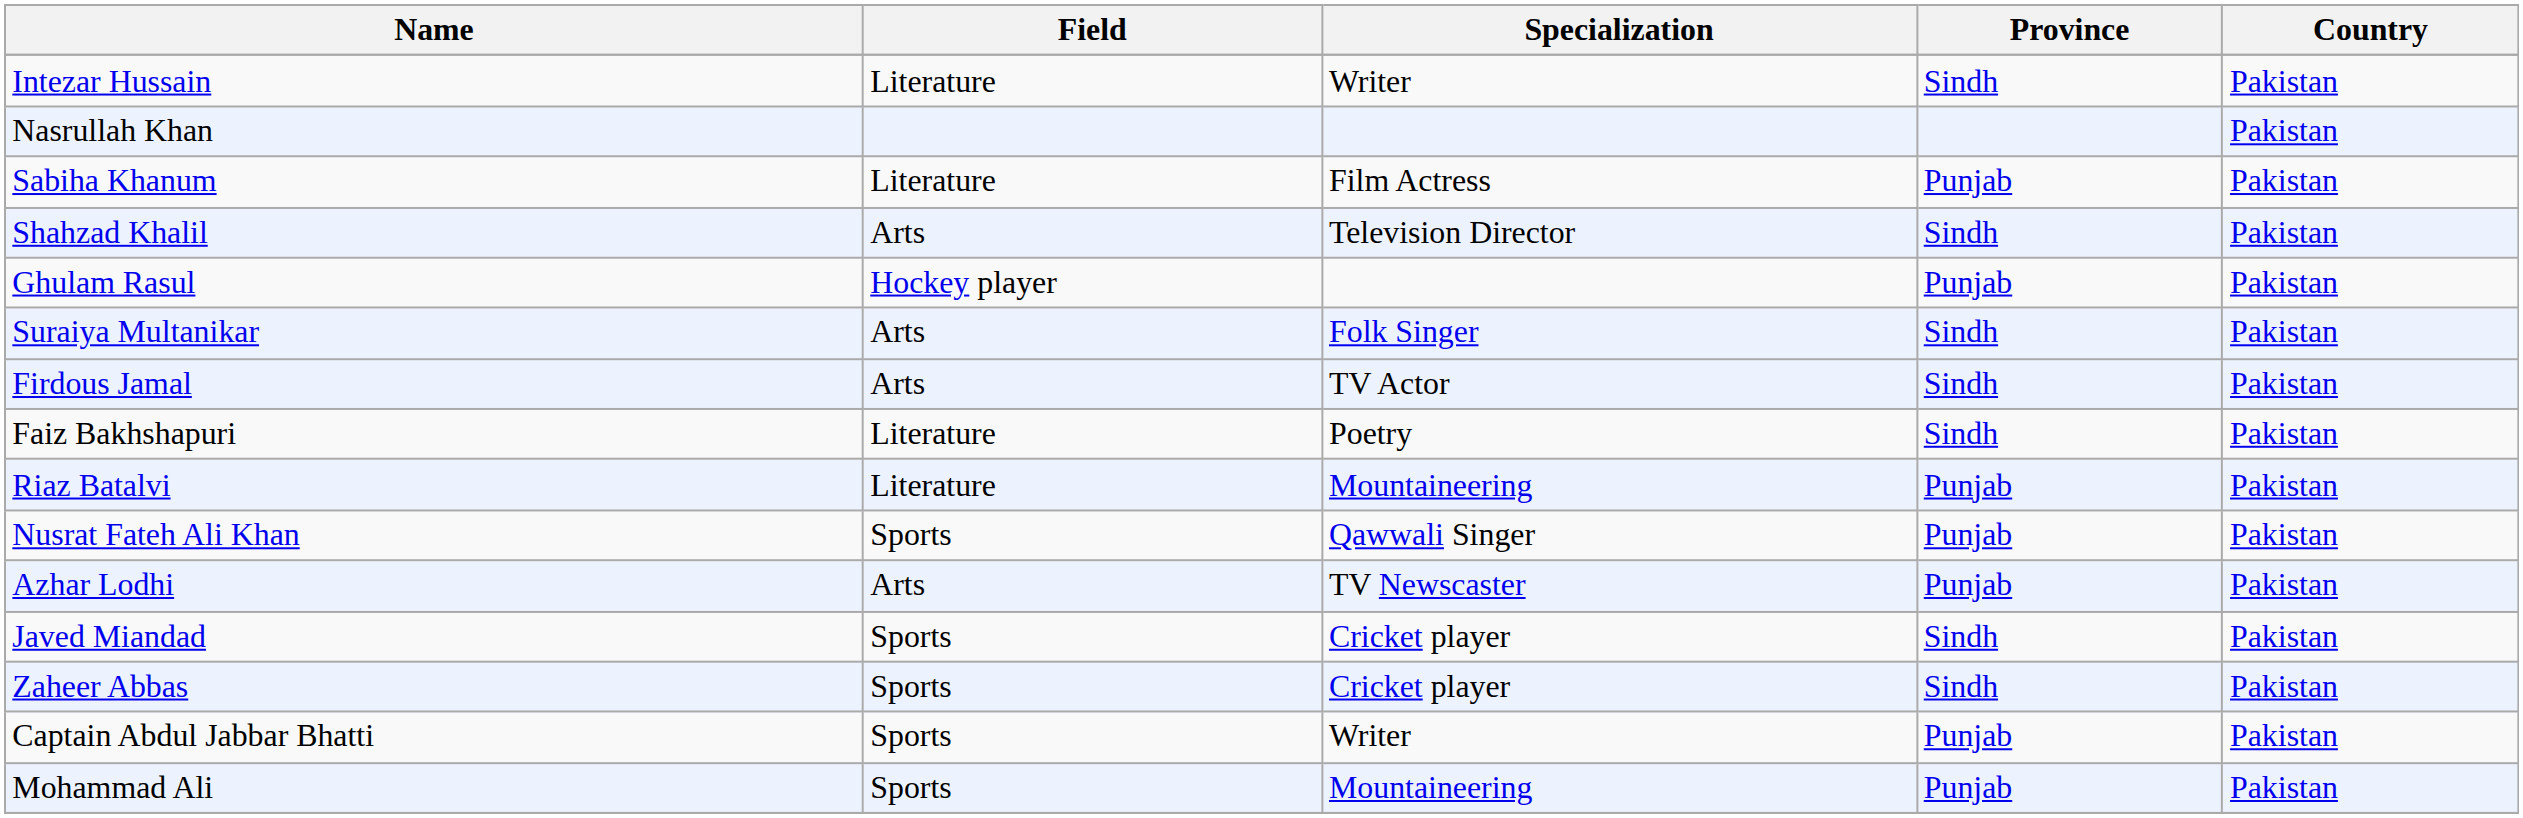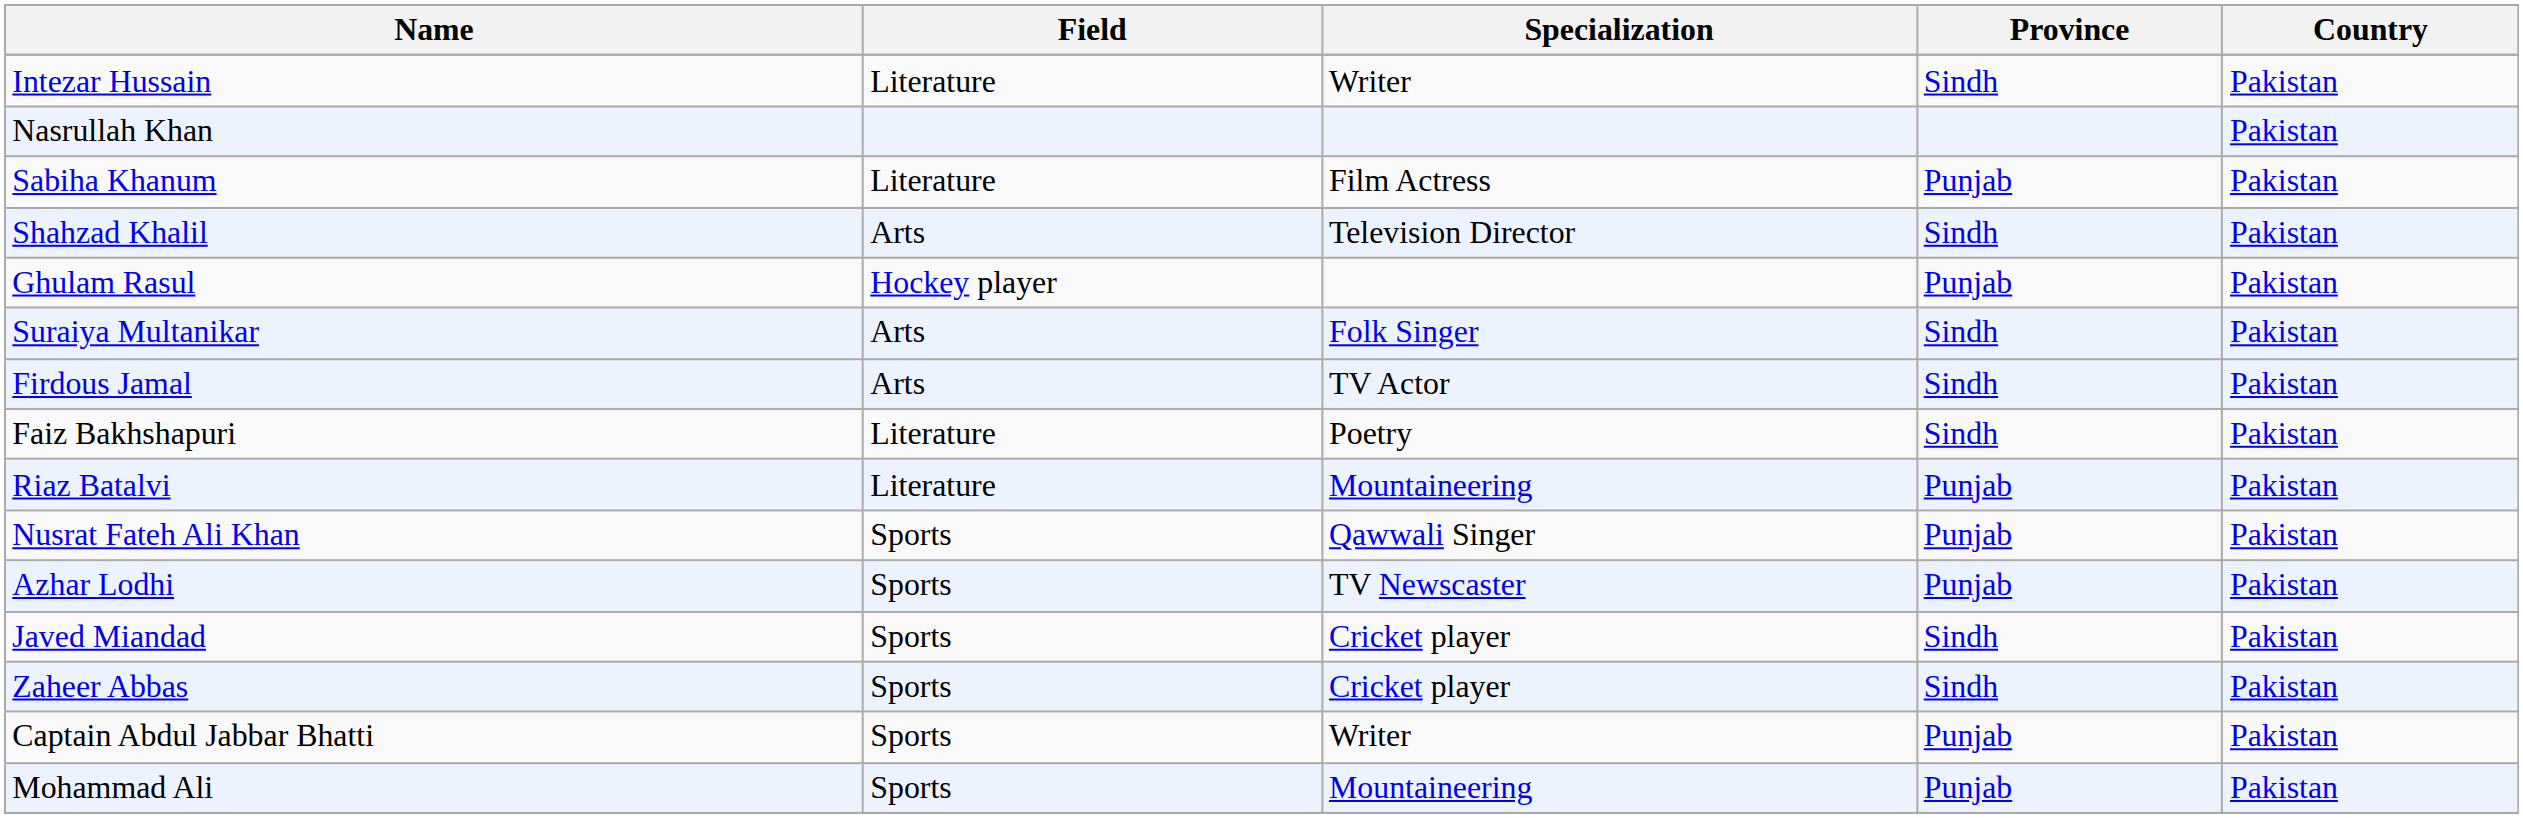Azhar Lodhi | Field: Arts -> Sports
